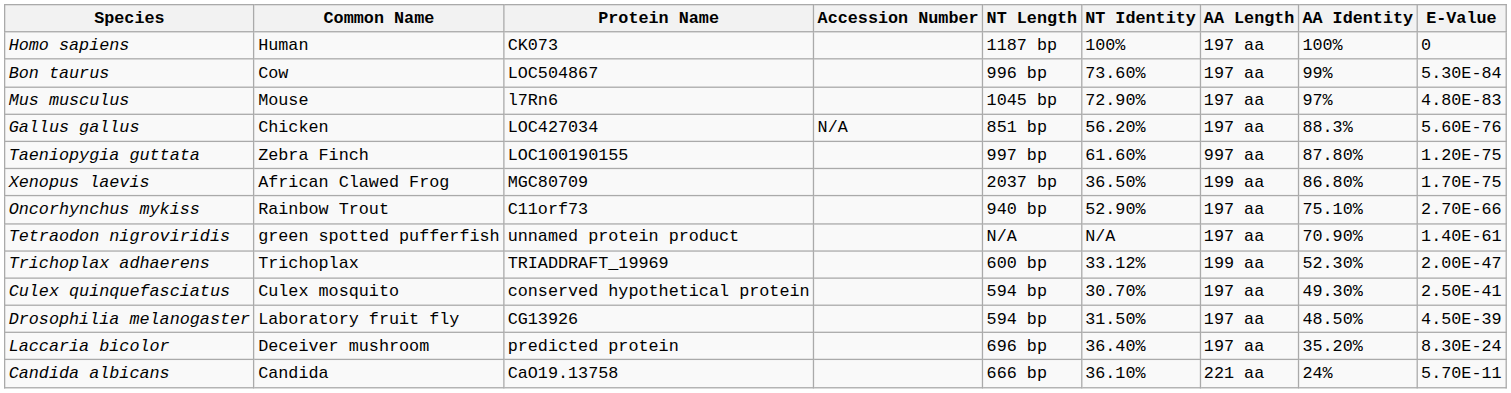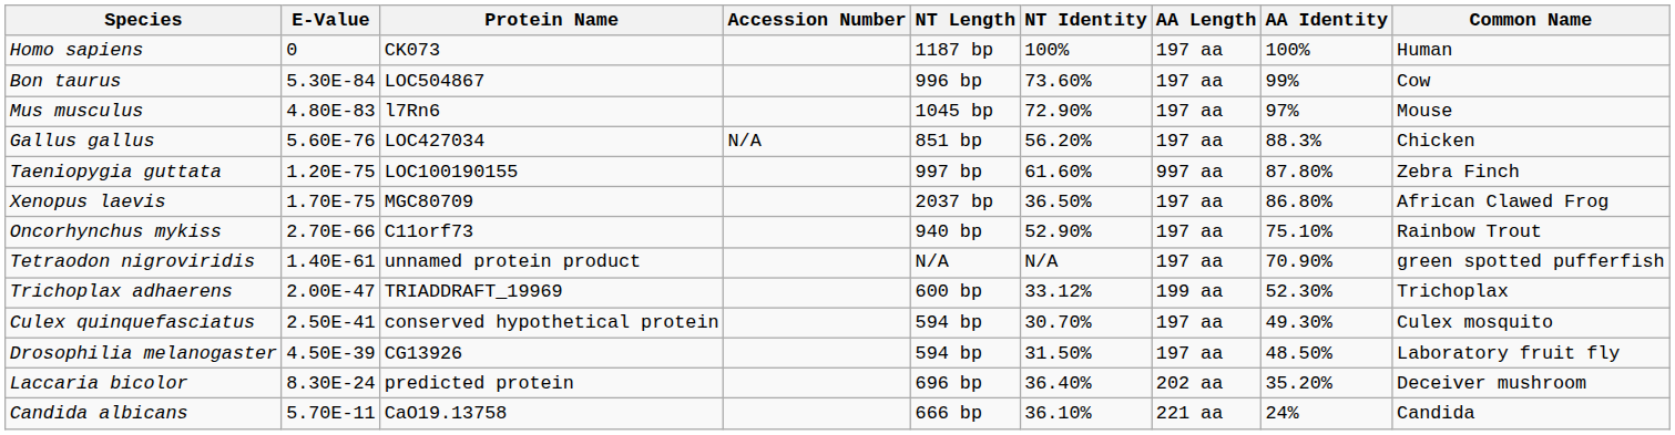columns swapped: Common Name <-> E-Value
Xenopus laevis | AA Length: 199 aa -> 197 aa
Laccaria bicolor | AA Length: 197 aa -> 202 aa
